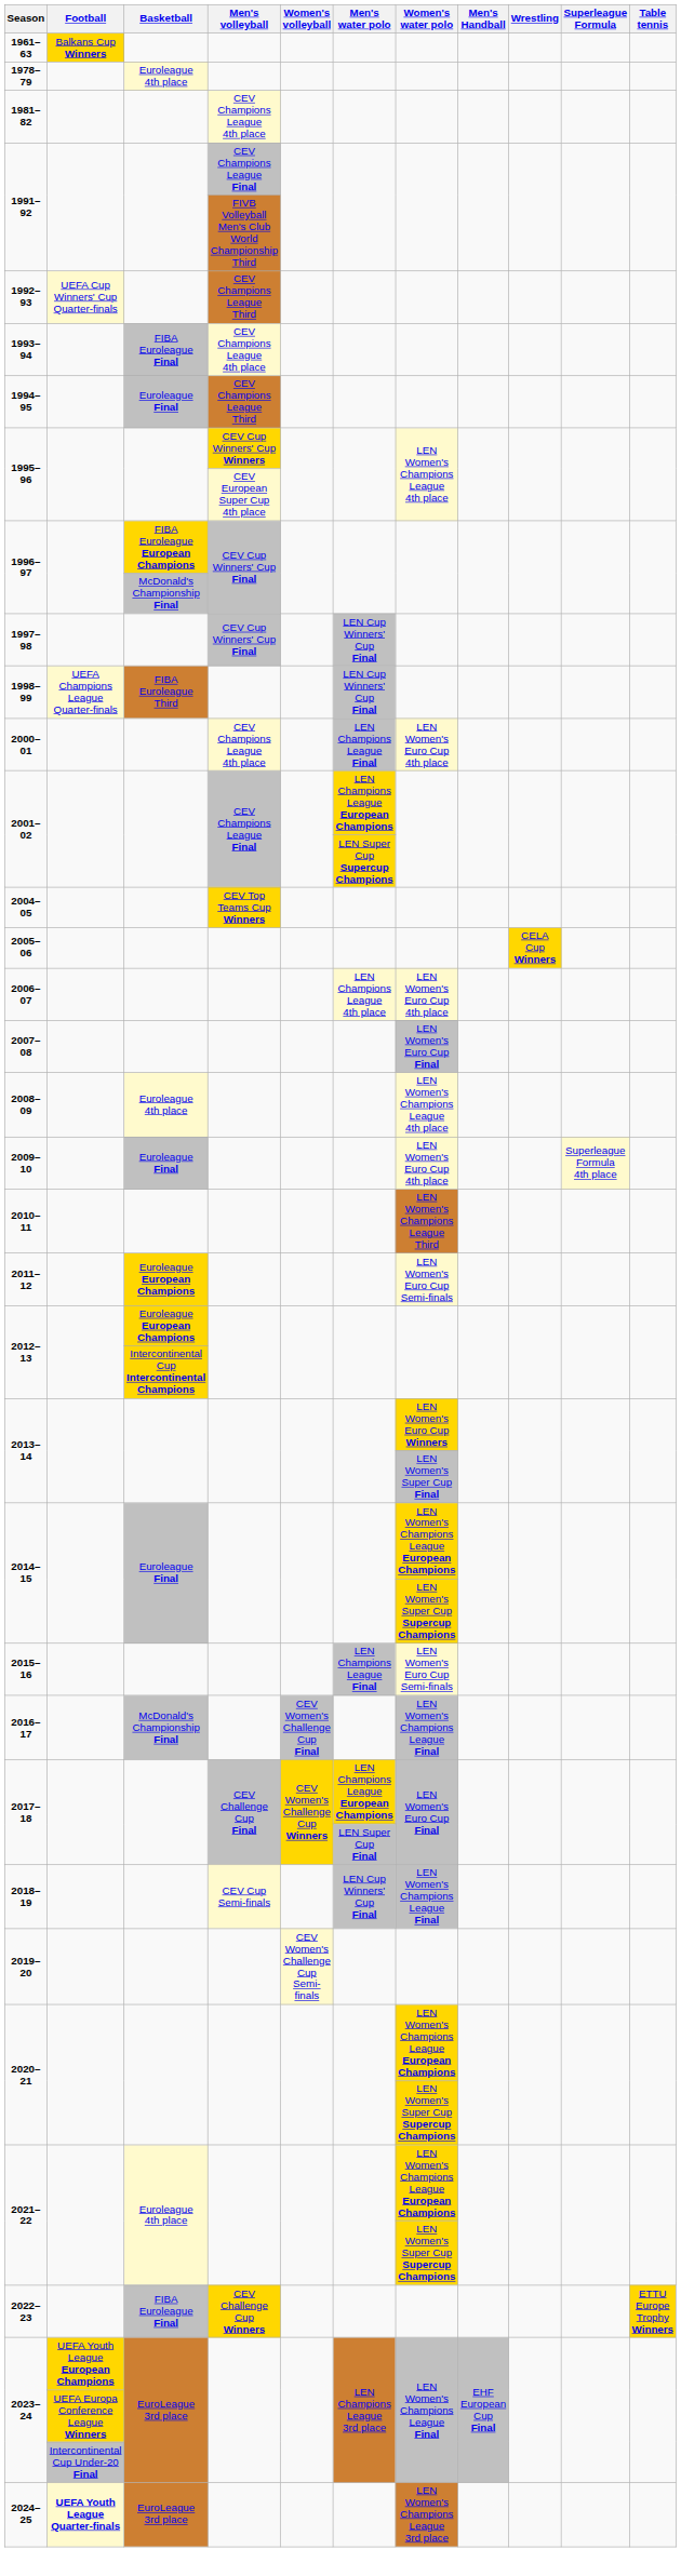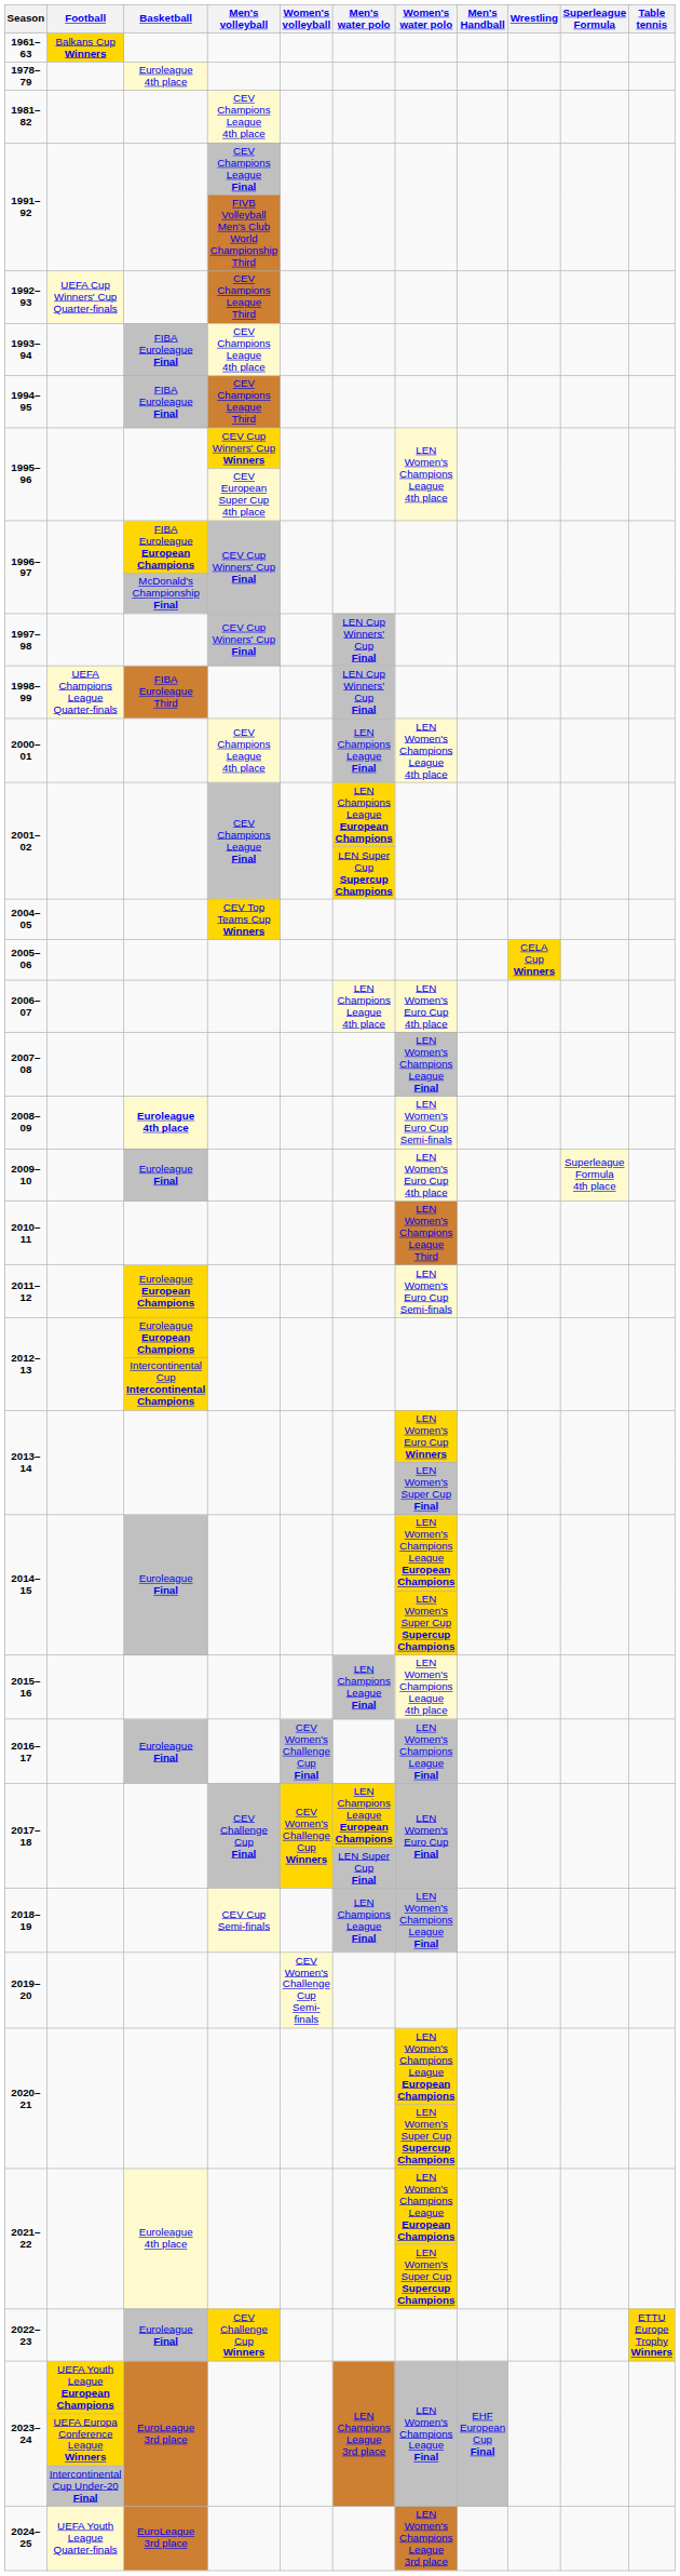1994–95 | Basketball: Euroleague Final -> FIBA Euroleague Final
2000–01 | Women's water polo: LEN Women's Euro Cup 4th place -> LEN Women's Champions League 4th place
2007–08 | Women's water polo: LEN Women's Euro Cup Final -> LEN Women's Champions League Final
2008–09 | Basketball: normal -> bold
2008–09 | Women's water polo: LEN Women's Champions League 4th place -> LEN Women's Euro Cup Semi-finals
2015–16 | Women's water polo: LEN Women's Euro Cup Semi-finals -> LEN Women's Champions League 4th place
2016–17 | Basketball: McDonald's Championship Final -> Euroleague Final
2018–19 | Men's water polo: LEN Cup Winners' Cup Final -> LEN Champions League Final
2022–23 | Basketball: FIBA Euroleague Final -> Euroleague Final
2024–25 | Football: bold -> normal
